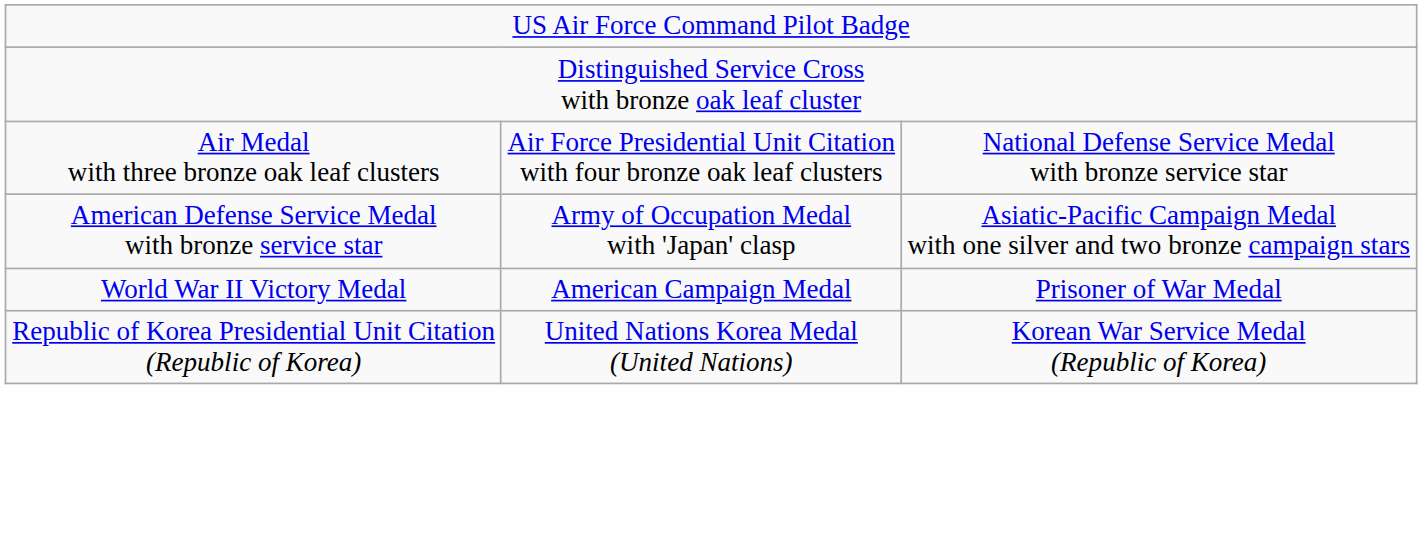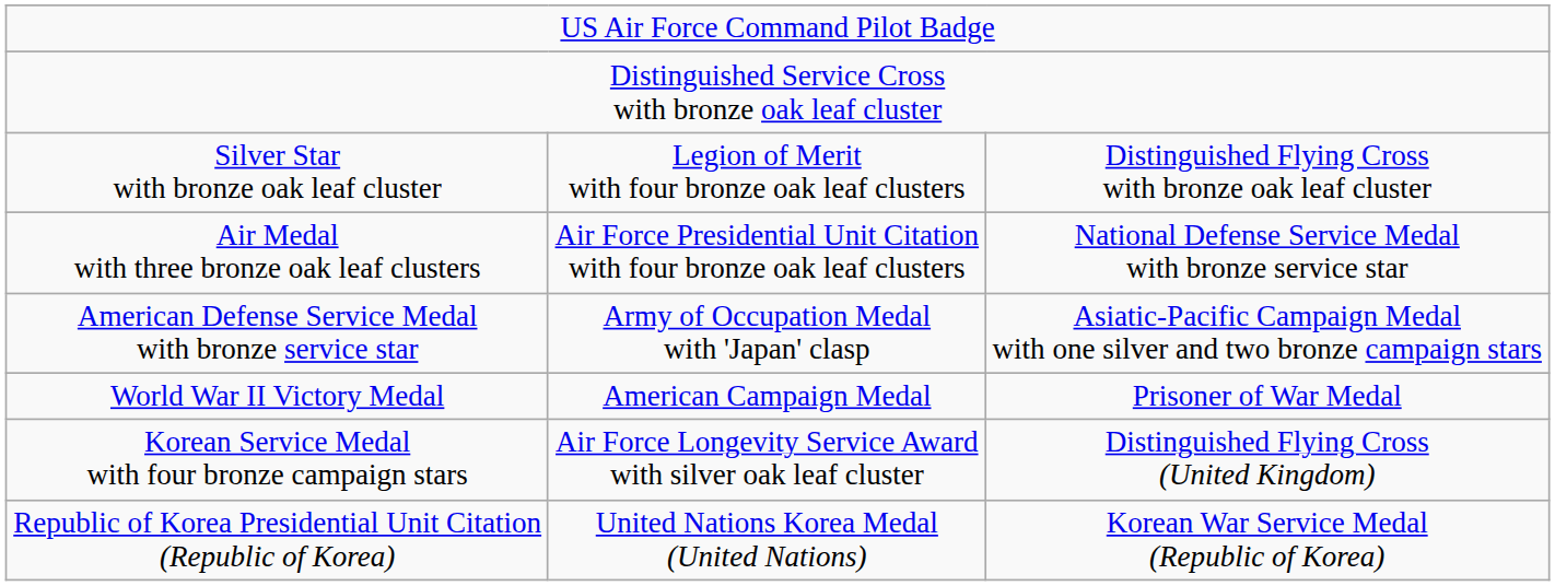+ row: Silver Star with bronze oak leaf cluster | Legion of Merit with four bronze oak leaf clusters | Distinguished Flying Cross with bronze oak leaf cluster
+ row: Korean Service Medal with four bronze campaign stars | Air Force Longevity Service Award with silver oak leaf cluster | Distinguished Flying Cross (United Kingdom)
